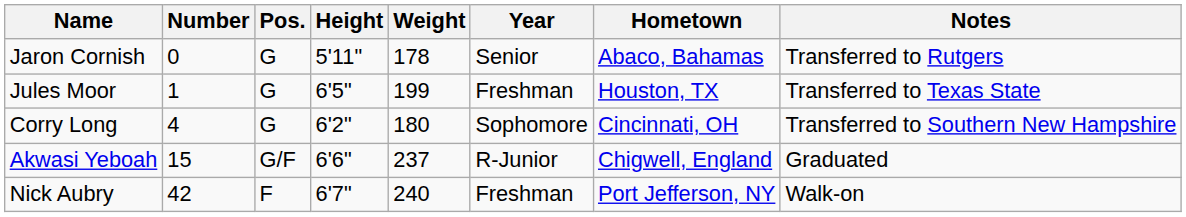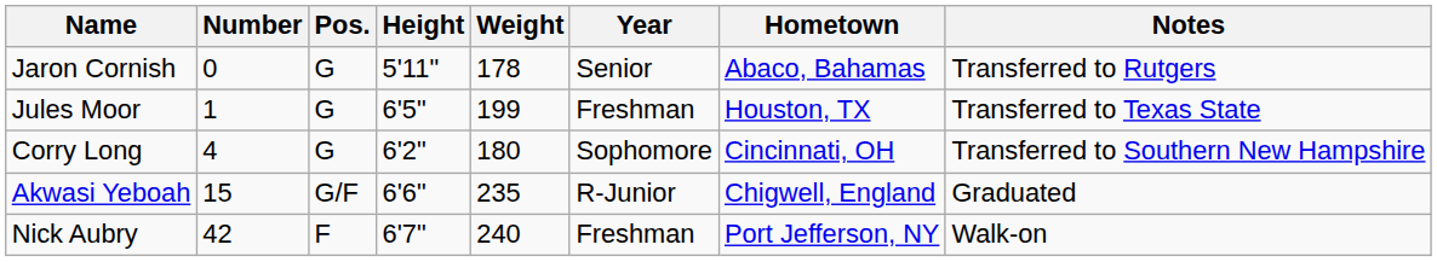Akwasi Yeboah | Weight: 237 -> 235
